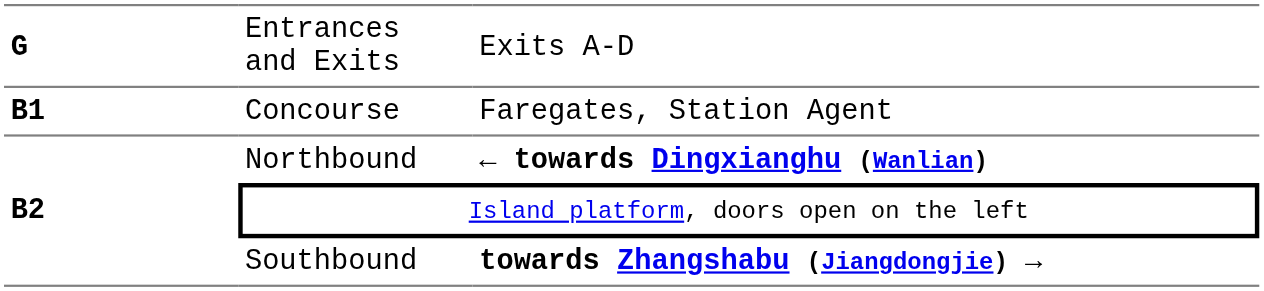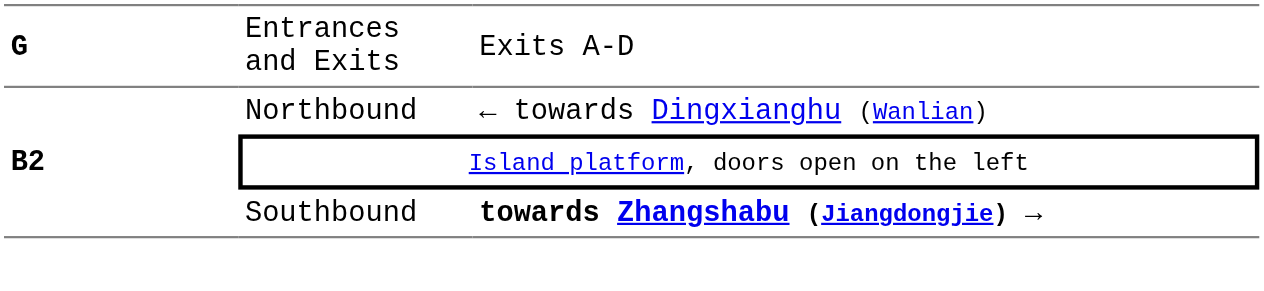- row: B1 | Concourse | Faregates, Station Agent
Northbound | column 3: bold -> normal
